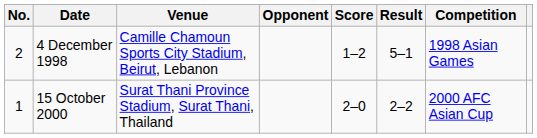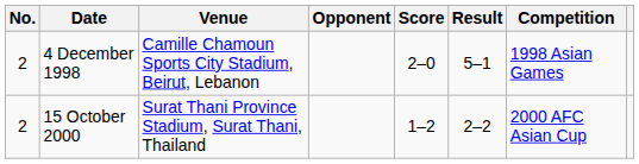4 December 1998 | Score: 1–2 -> 2–0
15 October 2000 | No.: 1 -> 2
15 October 2000 | Score: 2–0 -> 1–2
